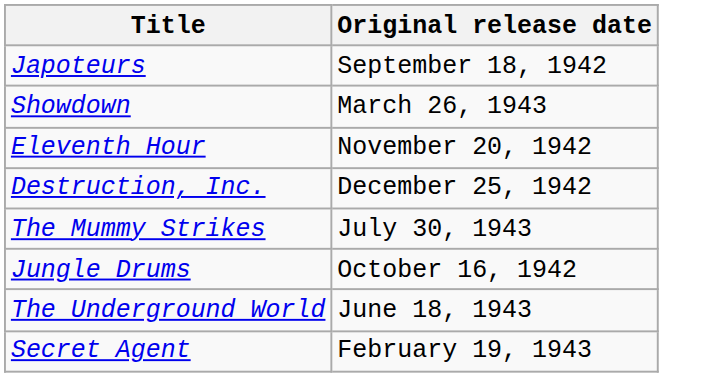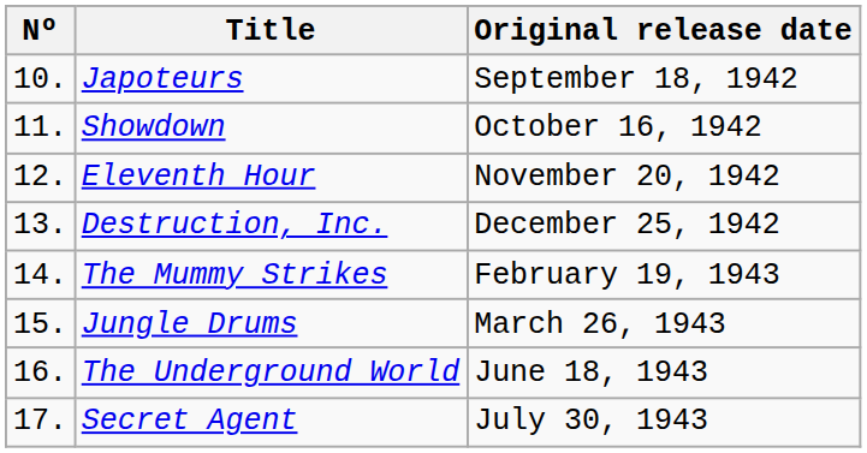+ column: Nº | 10. | 11. | 12. | 13. | 14. | 15. | 16. | 17.
Showdown | Original release date: March 26, 1943 -> October 16, 1942
The Mummy Strikes | Original release date: July 30, 1943 -> February 19, 1943
Jungle Drums | Original release date: October 16, 1942 -> March 26, 1943
Secret Agent | Original release date: February 19, 1943 -> July 30, 1943
